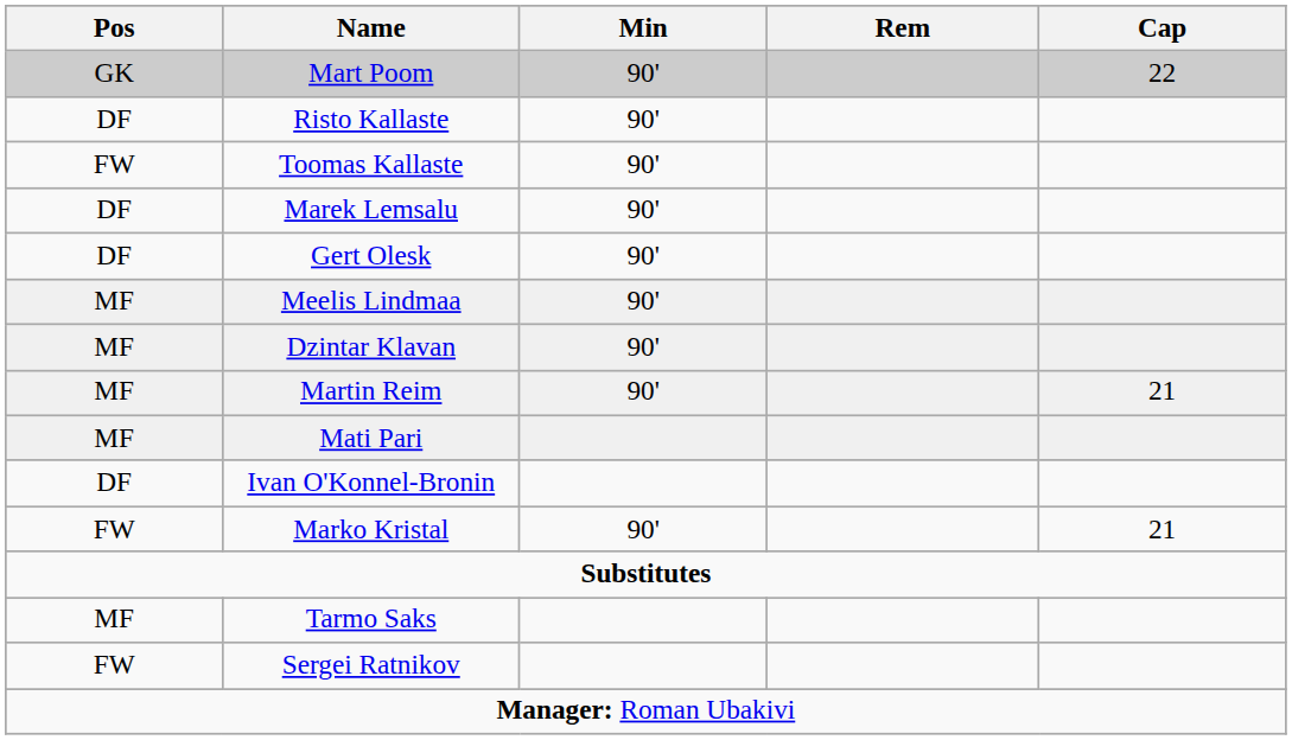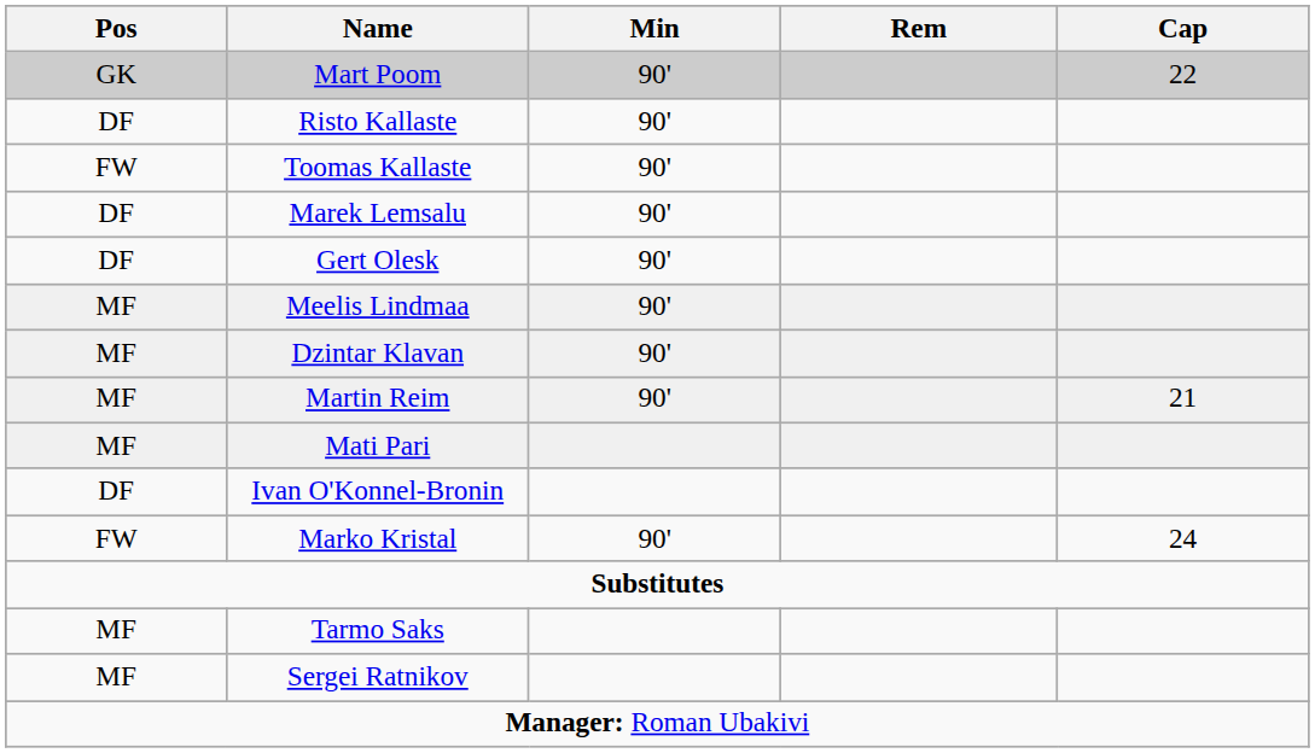Marko Kristal | Cap: 21 -> 24
Sergei Ratnikov | Pos: FW -> MF
